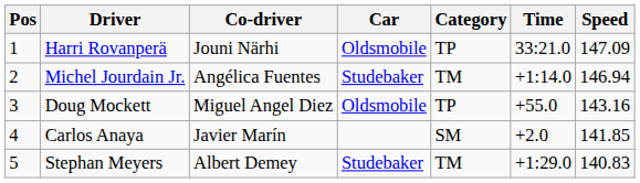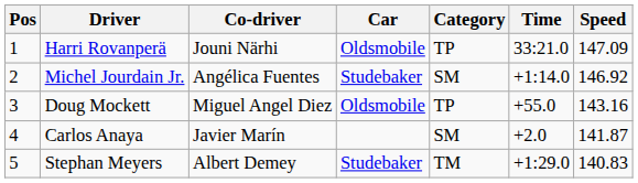Michel Jourdain Jr. | Category: TM -> SM
Michel Jourdain Jr. | Speed: 146.94 -> 146.92
Carlos Anaya | Speed: 141.85 -> 141.87
